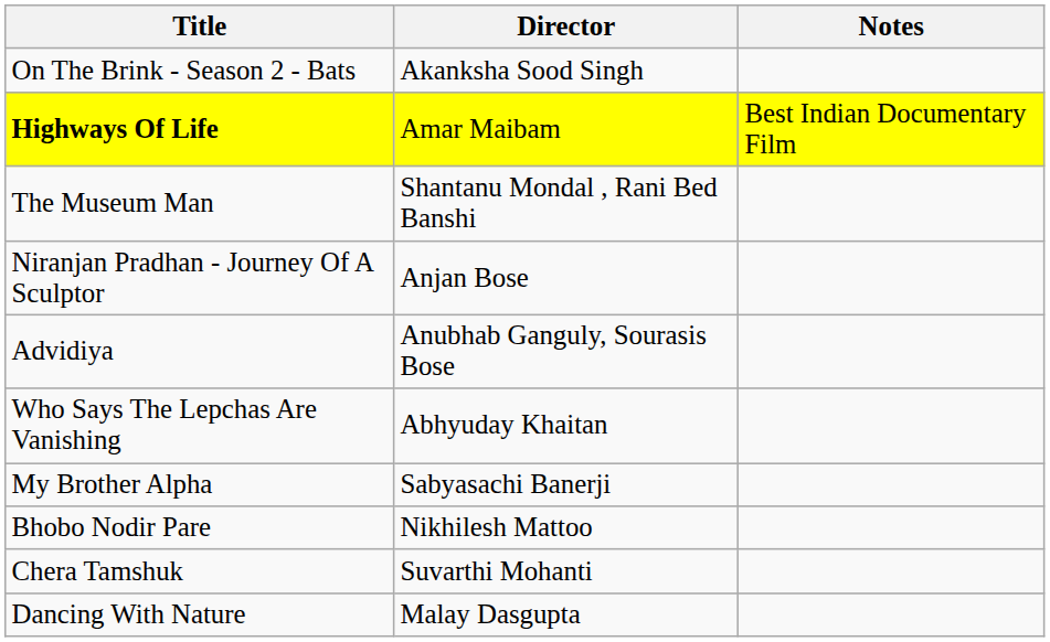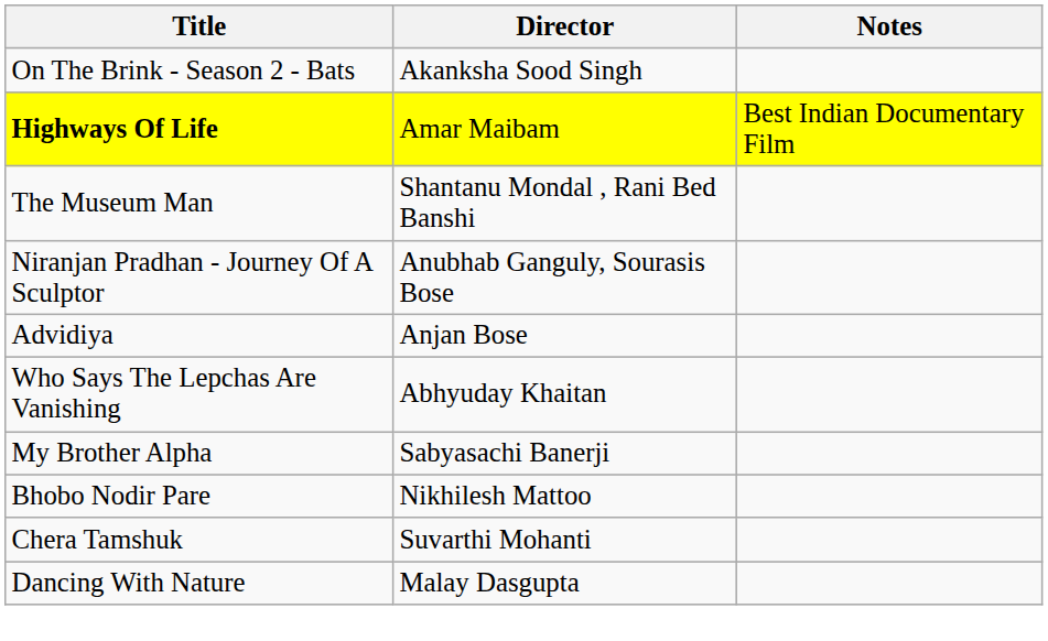Niranjan Pradhan - Journey Of A Sculptor | Director: Anjan Bose -> Anubhab Ganguly, Sourasis Bose
Advidiya | Director: Anubhab Ganguly, Sourasis Bose -> Anjan Bose
